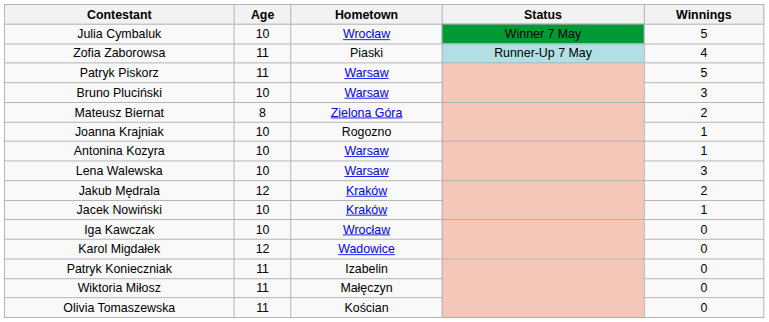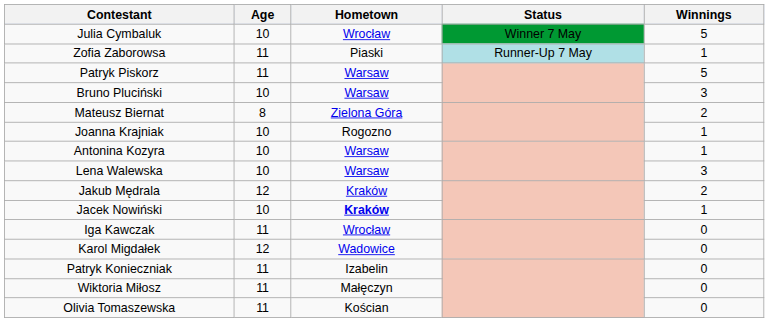Zofia Zaborowsa | Winnings: 4 -> 1
Jacek Nowiński | Hometown: normal -> bold
Iga Kawczak | Age: 10 -> 11
